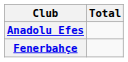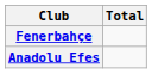rows swapped: Anadolu Efes <-> Fenerbahçe
